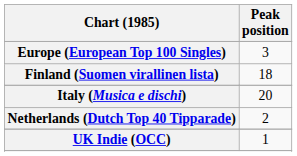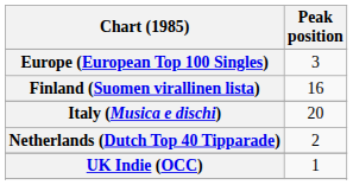Finland (Suomen virallinen lista) | Peak position: 18 -> 16
